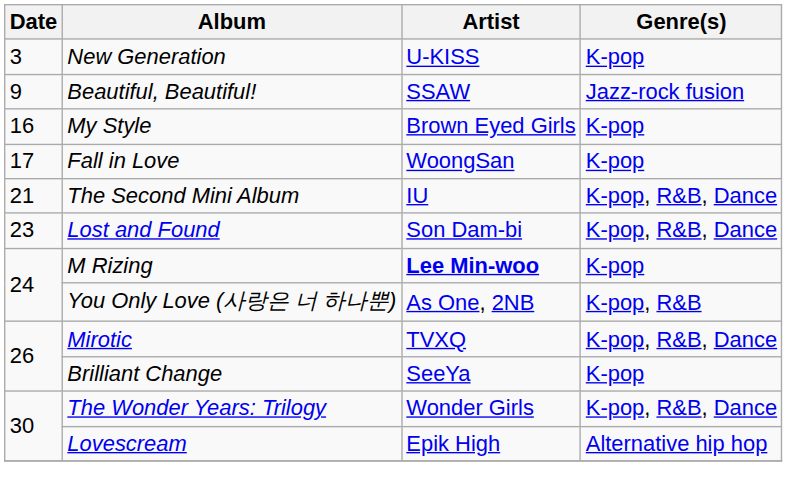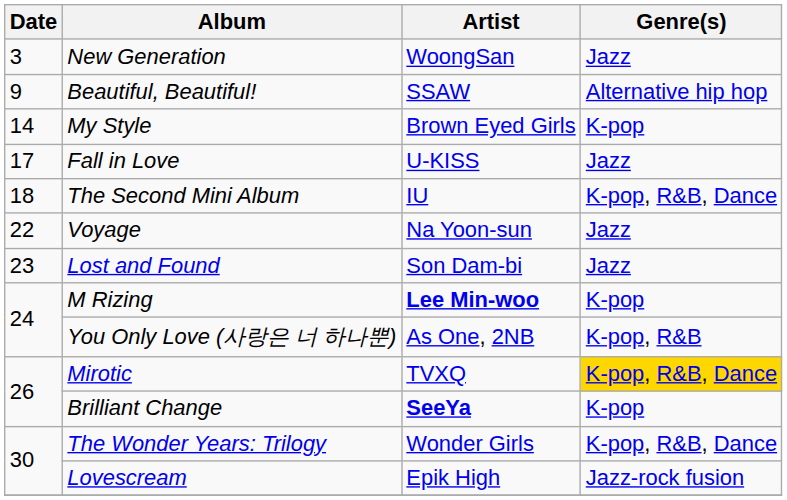New Generation | Artist: U-KISS -> WoongSan
New Generation | Genre(s): K-pop -> Jazz
Beautiful, Beautiful! | Genre(s): Jazz-rock fusion -> Alternative hip hop
My Style | Date: 16 -> 14
Fall in Love | Artist: WoongSan -> U-KISS
Fall in Love | Genre(s): K-pop -> Jazz
The Second Mini Album | Date: 21 -> 18
+ row: 22 | Voyage | Na Yoon-sun | Jazz
Lost and Found | Genre(s): K-pop, R&B, Dance -> Jazz
Mirotic | Genre(s): no background -> gold background
Brilliant Change | Artist: normal -> bold
Lovescream | Genre(s): Alternative hip hop -> Jazz-rock fusion
